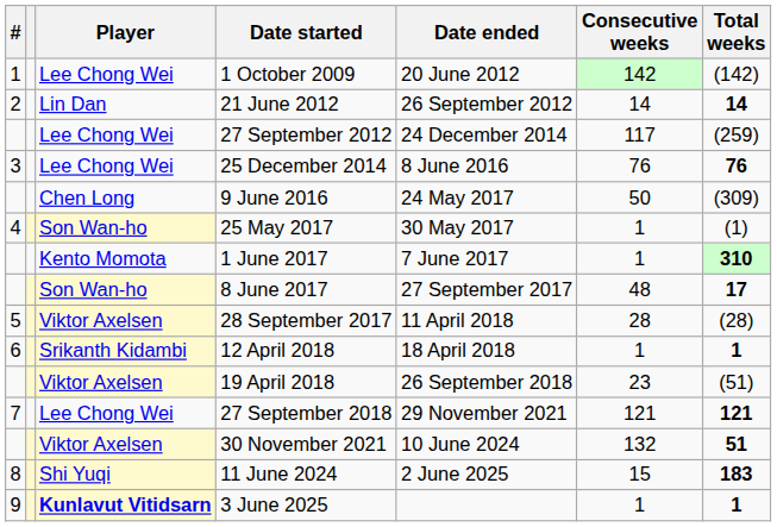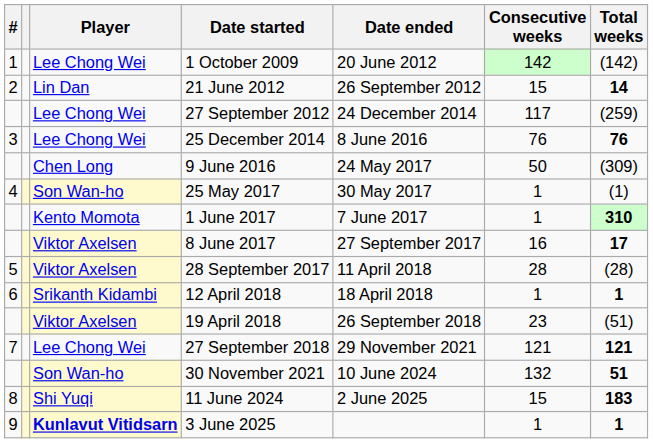21 June 2012 | Consecutive weeks: 14 -> 15
8 June 2017 | Player: Son Wan-ho -> Viktor Axelsen
8 June 2017 | Consecutive weeks: 48 -> 16
30 November 2021 | Player: Viktor Axelsen -> Son Wan-ho
